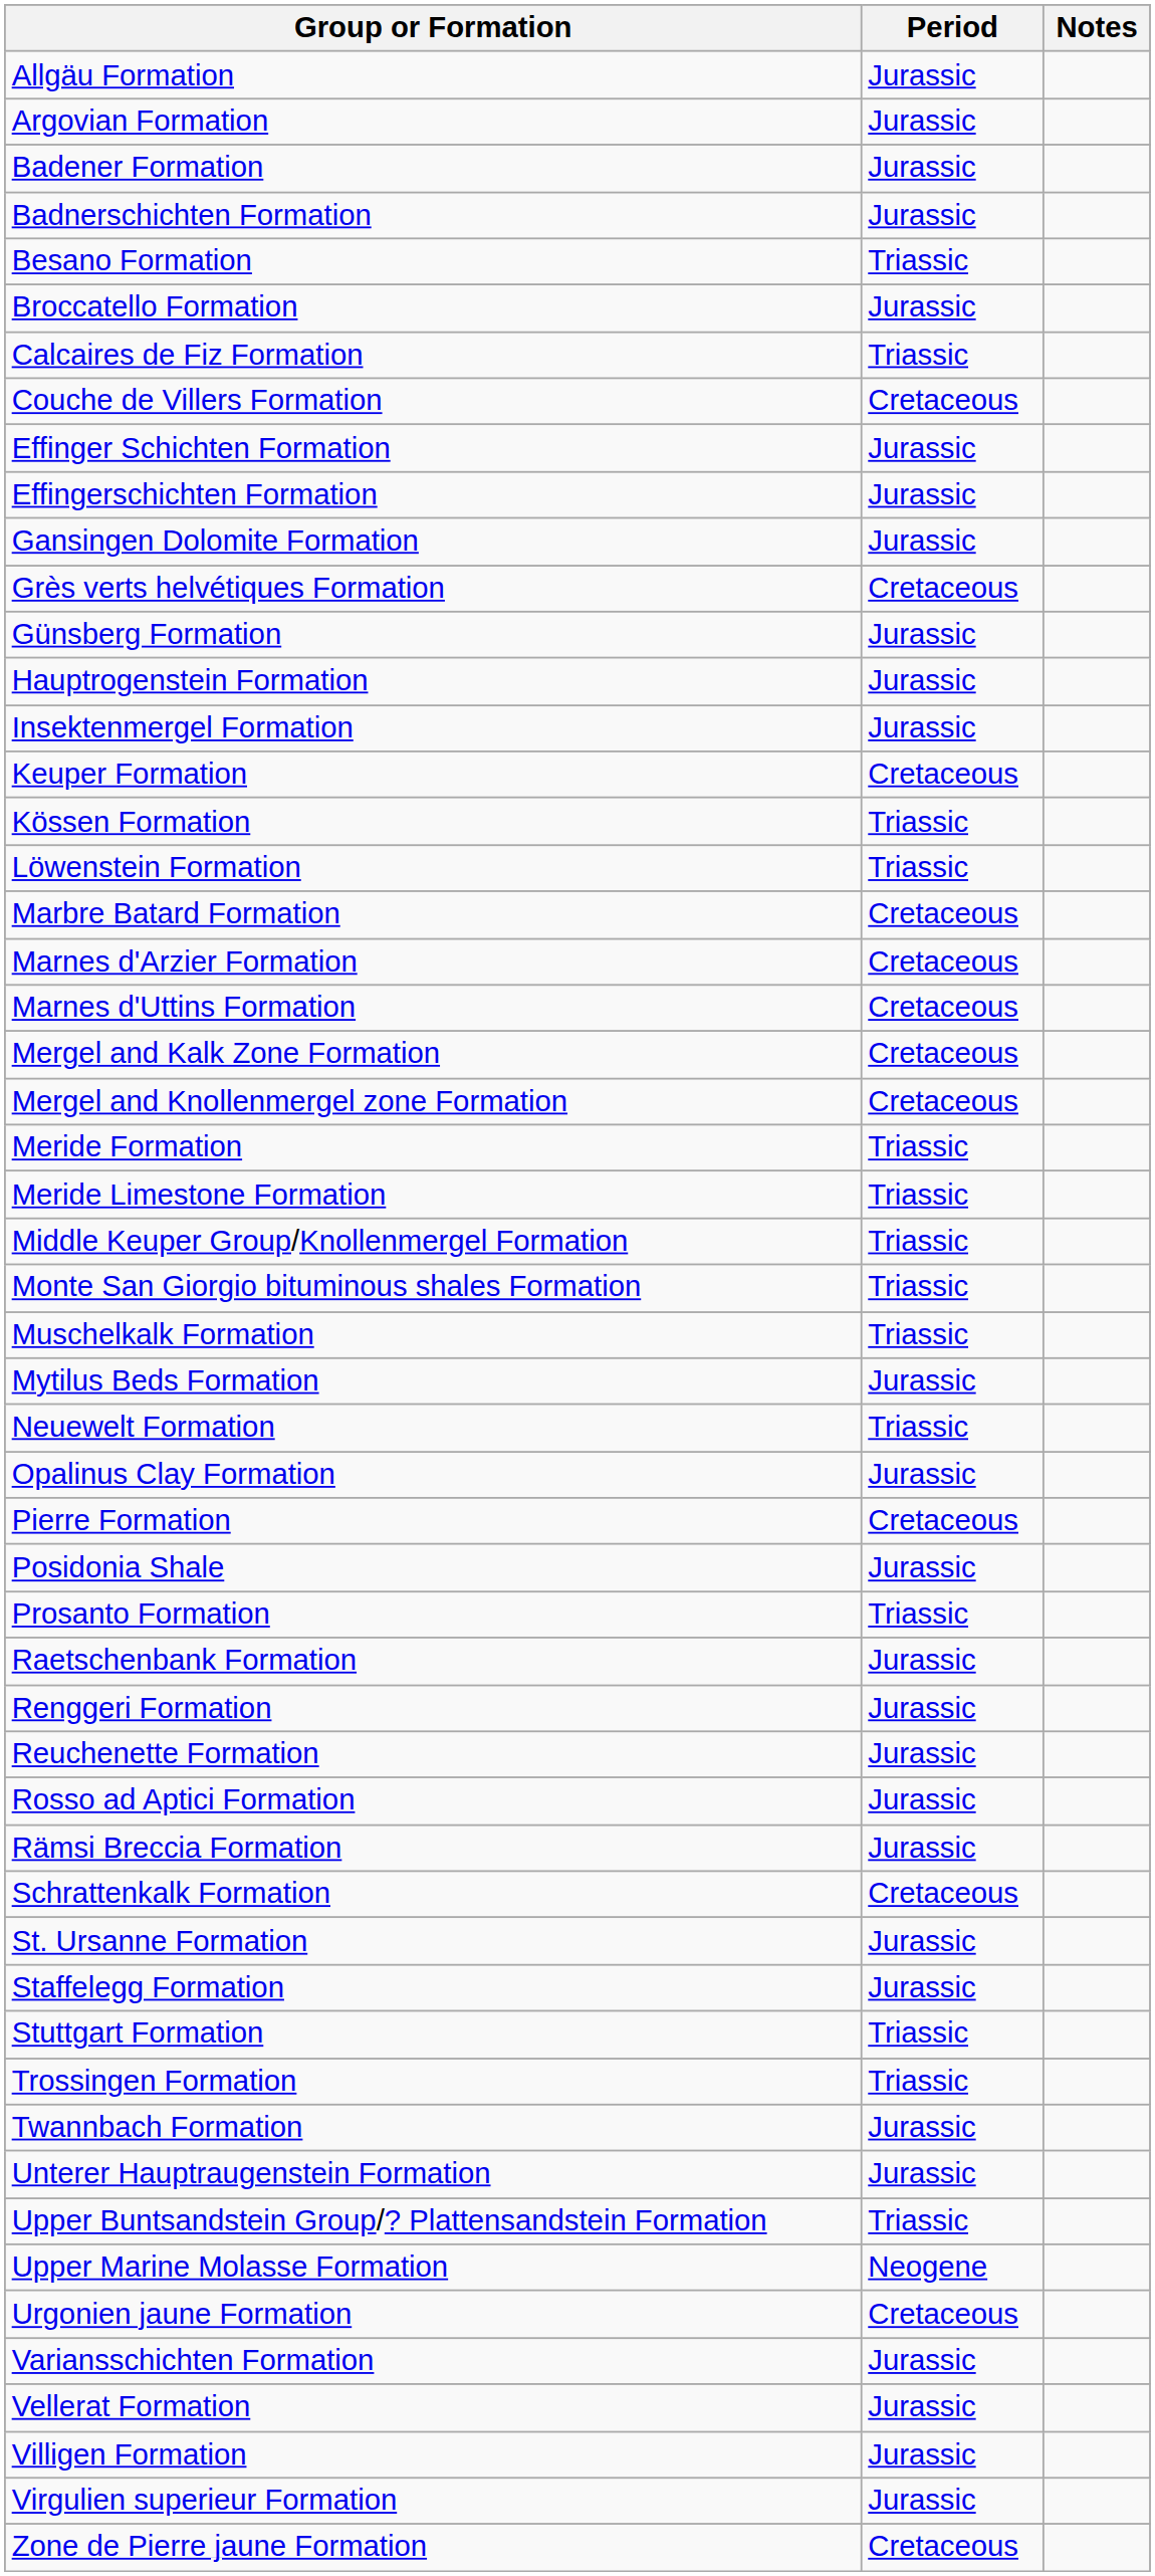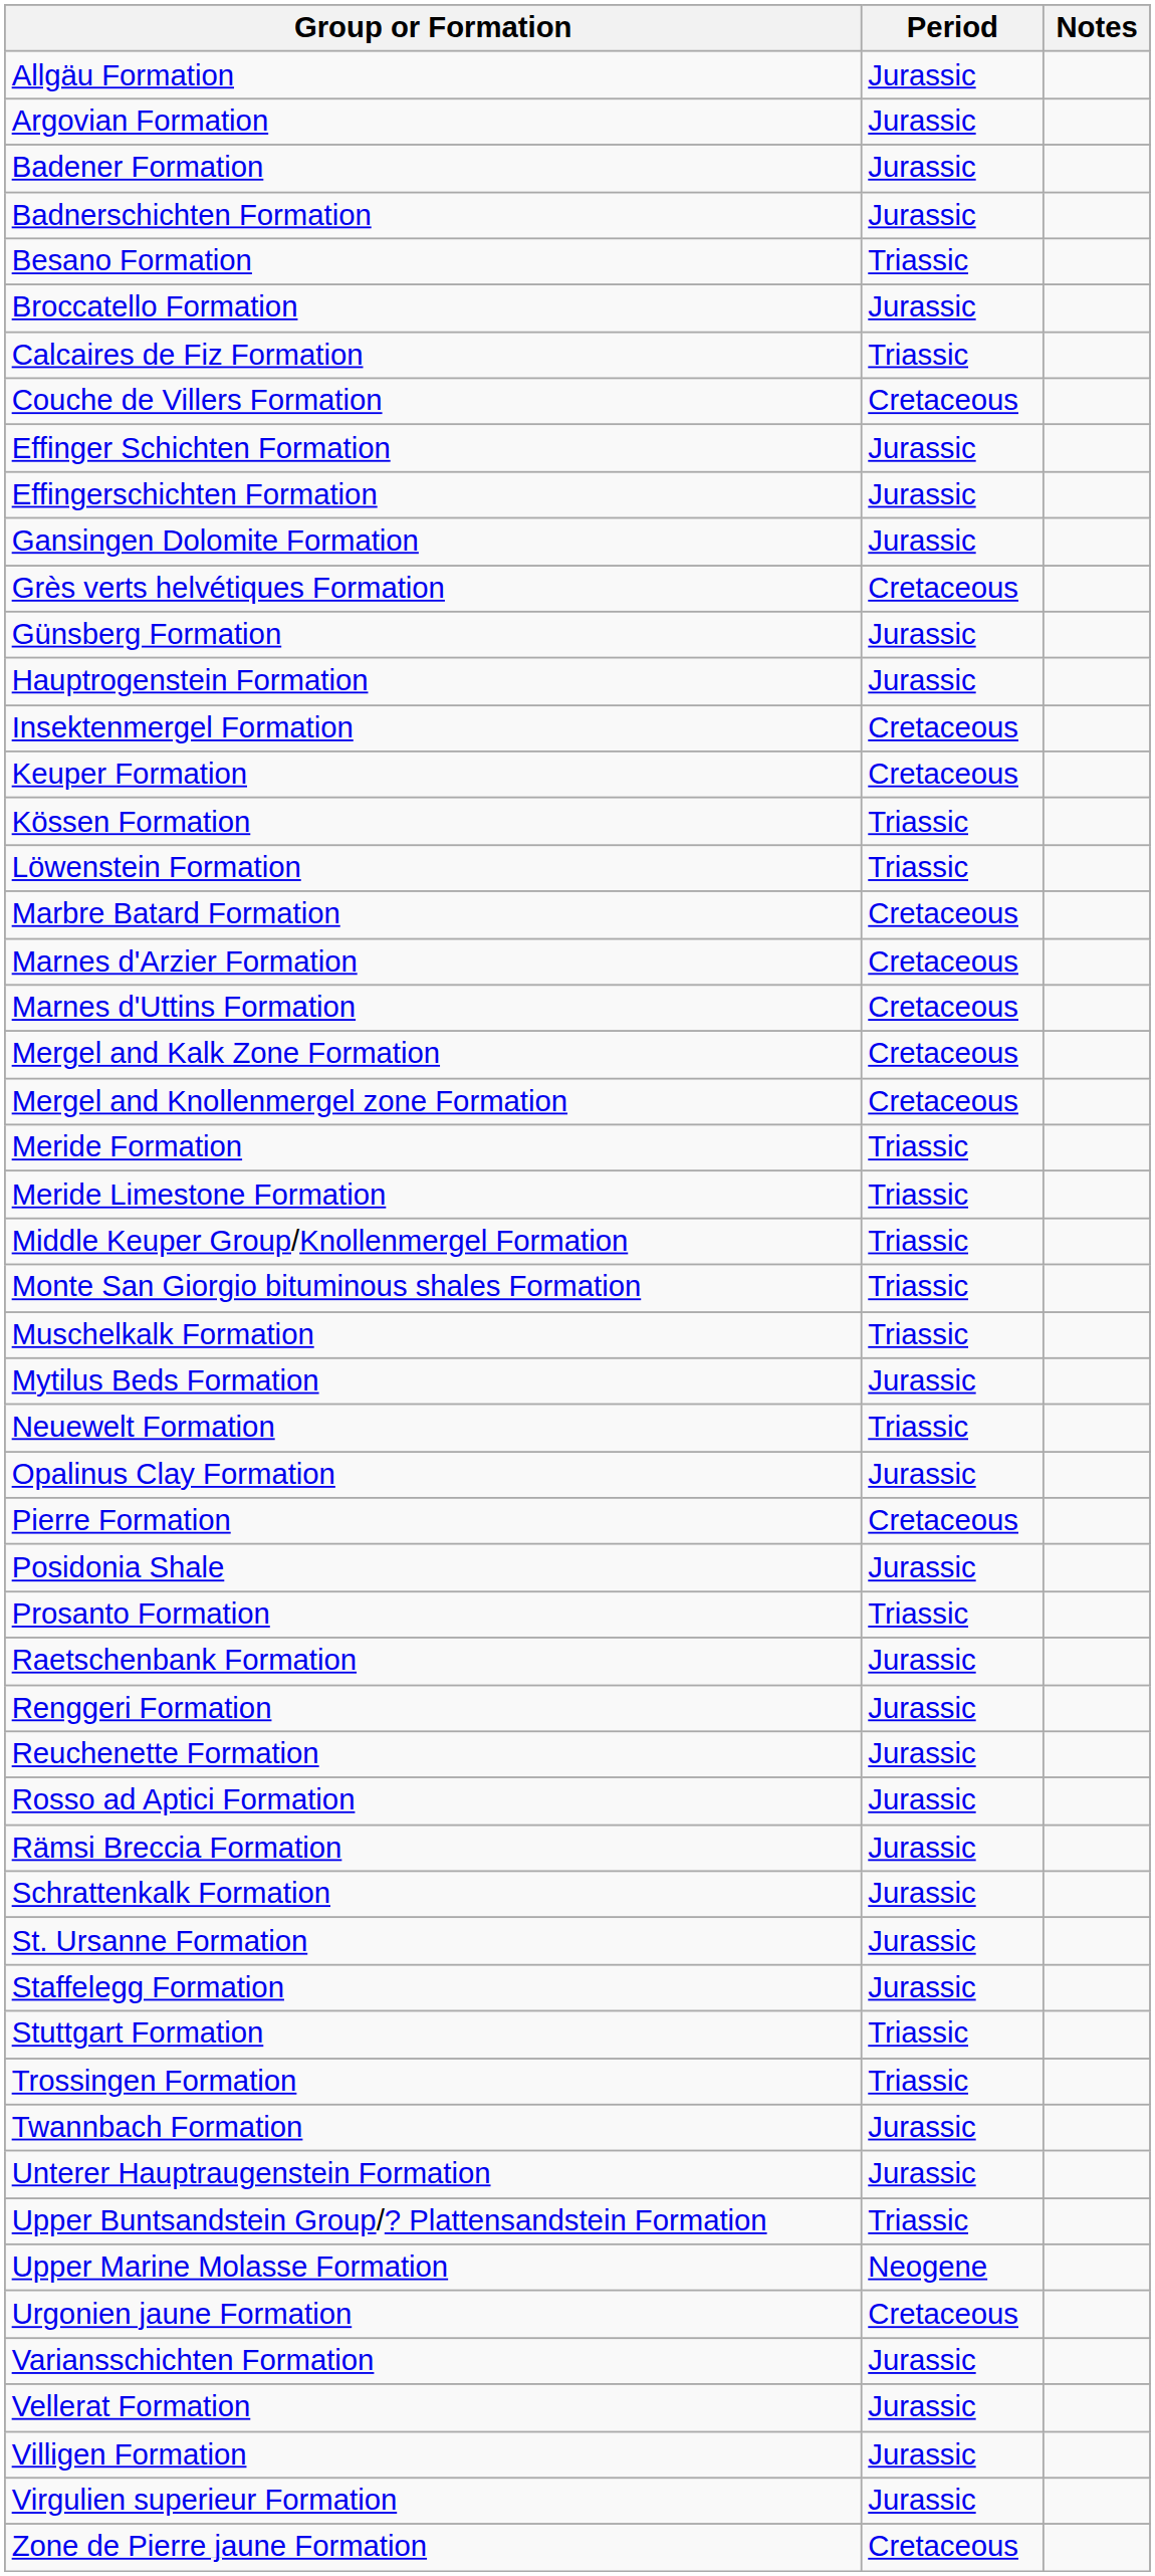Insektenmergel Formation | Period: Jurassic -> Cretaceous
Schrattenkalk Formation | Period: Cretaceous -> Jurassic
